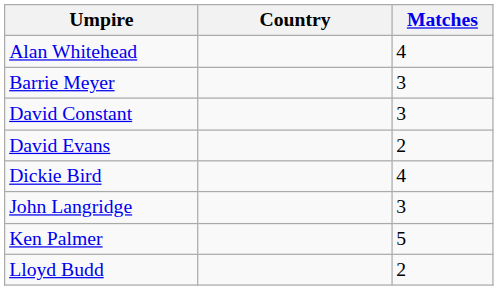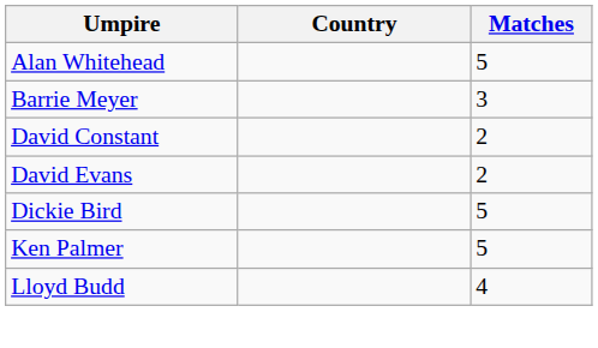Alan Whitehead | Matches: 4 -> 5
David Constant | Matches: 3 -> 2
Dickie Bird | Matches: 4 -> 5
- row: John Langridge | 3
Lloyd Budd | Matches: 2 -> 4
